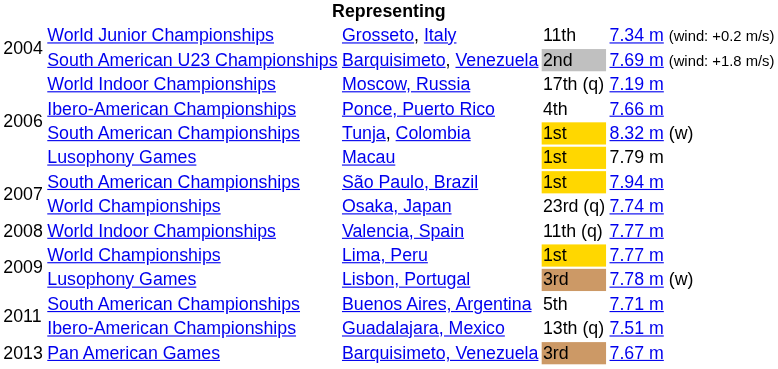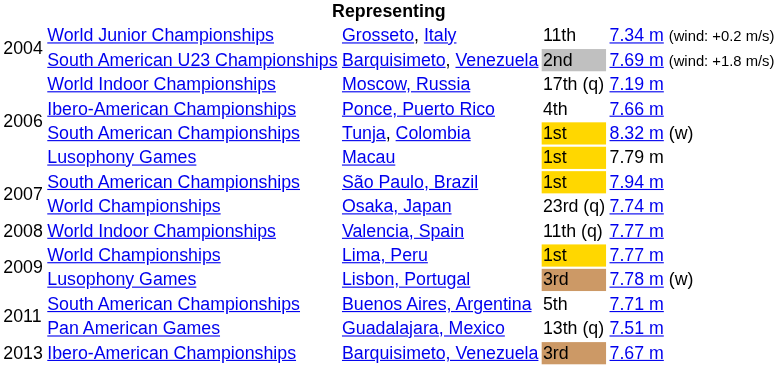Guadalajara, Mexico | column 2: Ibero-American Championships -> Pan American Games
Barquisimeto, Venezuela / 3rd | column 2: Pan American Games -> Ibero-American Championships
